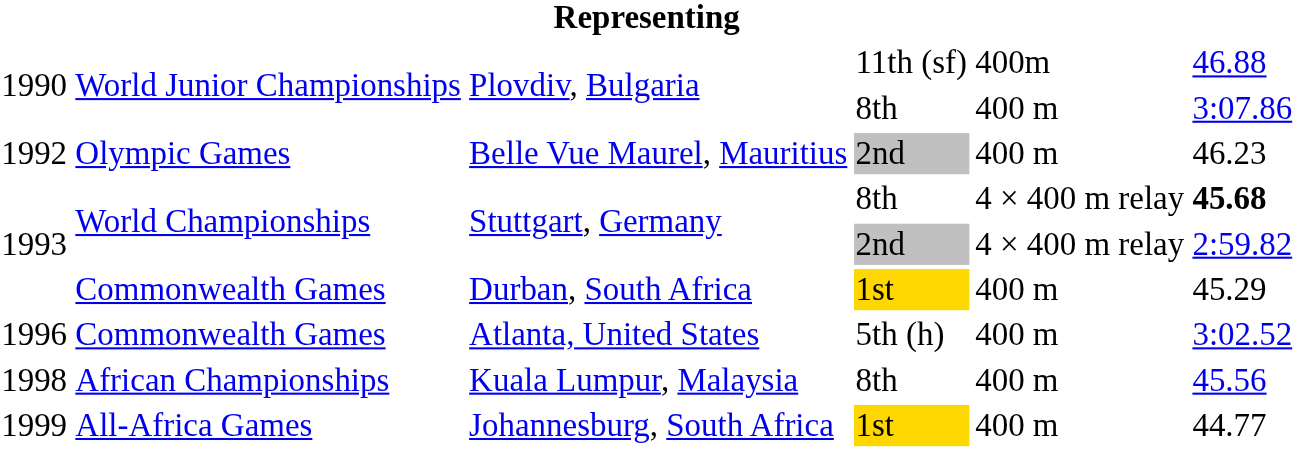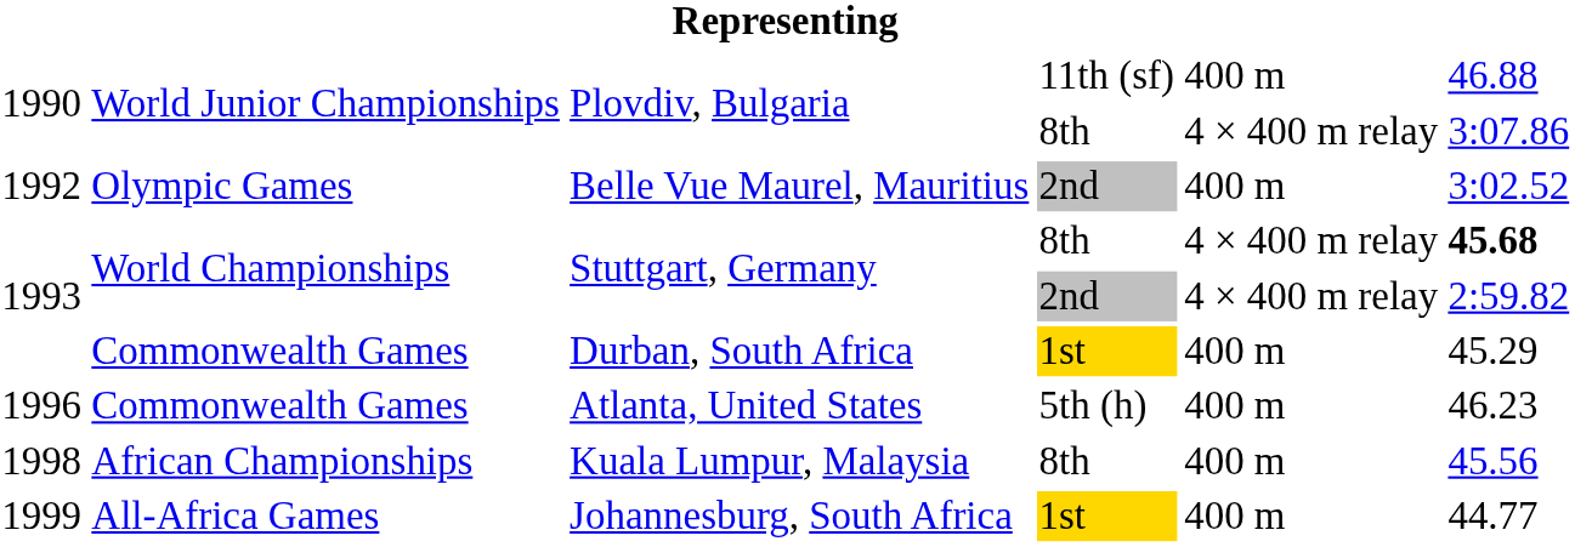Plovdiv, Bulgaria / 11th (sf) | column 5: 400m -> 400 m
Plovdiv, Bulgaria / 8th | column 5: 400 m -> 4 × 400 m relay
Belle Vue Maurel, Mauritius | column 6: 46.23 -> 3:02.52
Atlanta, United States | column 6: 3:02.52 -> 46.23
